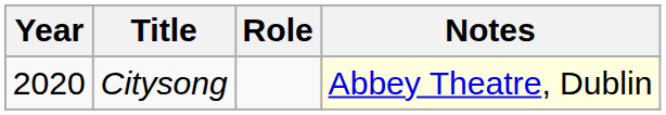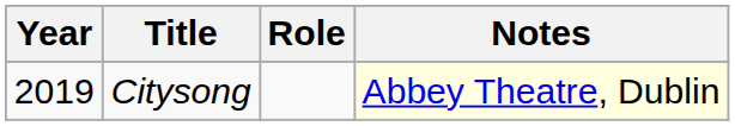Citysong | Year: 2020 -> 2019
